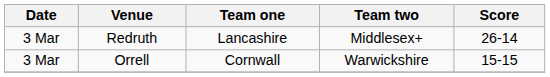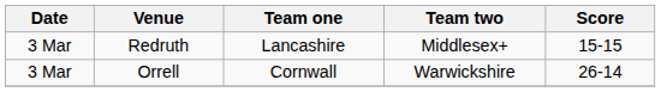Redruth | Score: 26-14 -> 15-15
Orrell | Score: 15-15 -> 26-14
